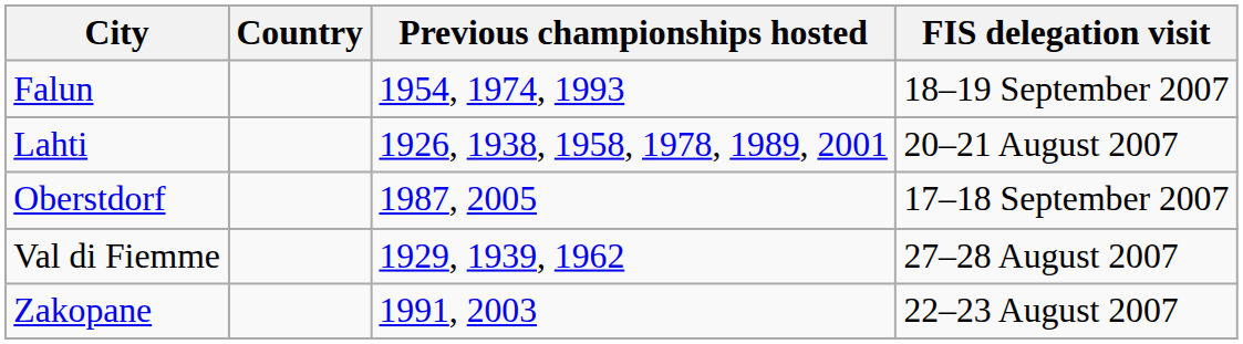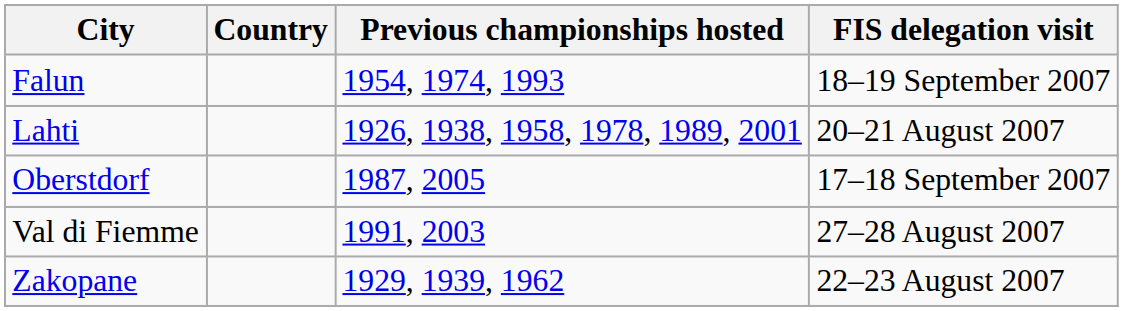Val di Fiemme | Previous championships hosted: 1929, 1939, 1962 -> 1991, 2003
Zakopane | Previous championships hosted: 1991, 2003 -> 1929, 1939, 1962
